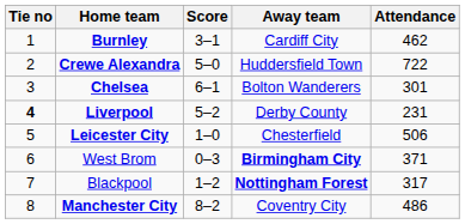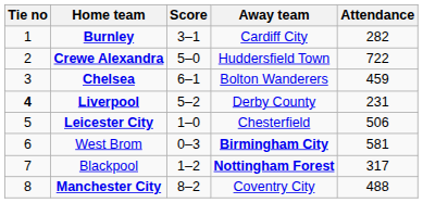Burnley | Attendance: 462 -> 282
Chelsea | Attendance: 301 -> 459
West Brom | Attendance: 371 -> 581
Manchester City | Attendance: 486 -> 488
